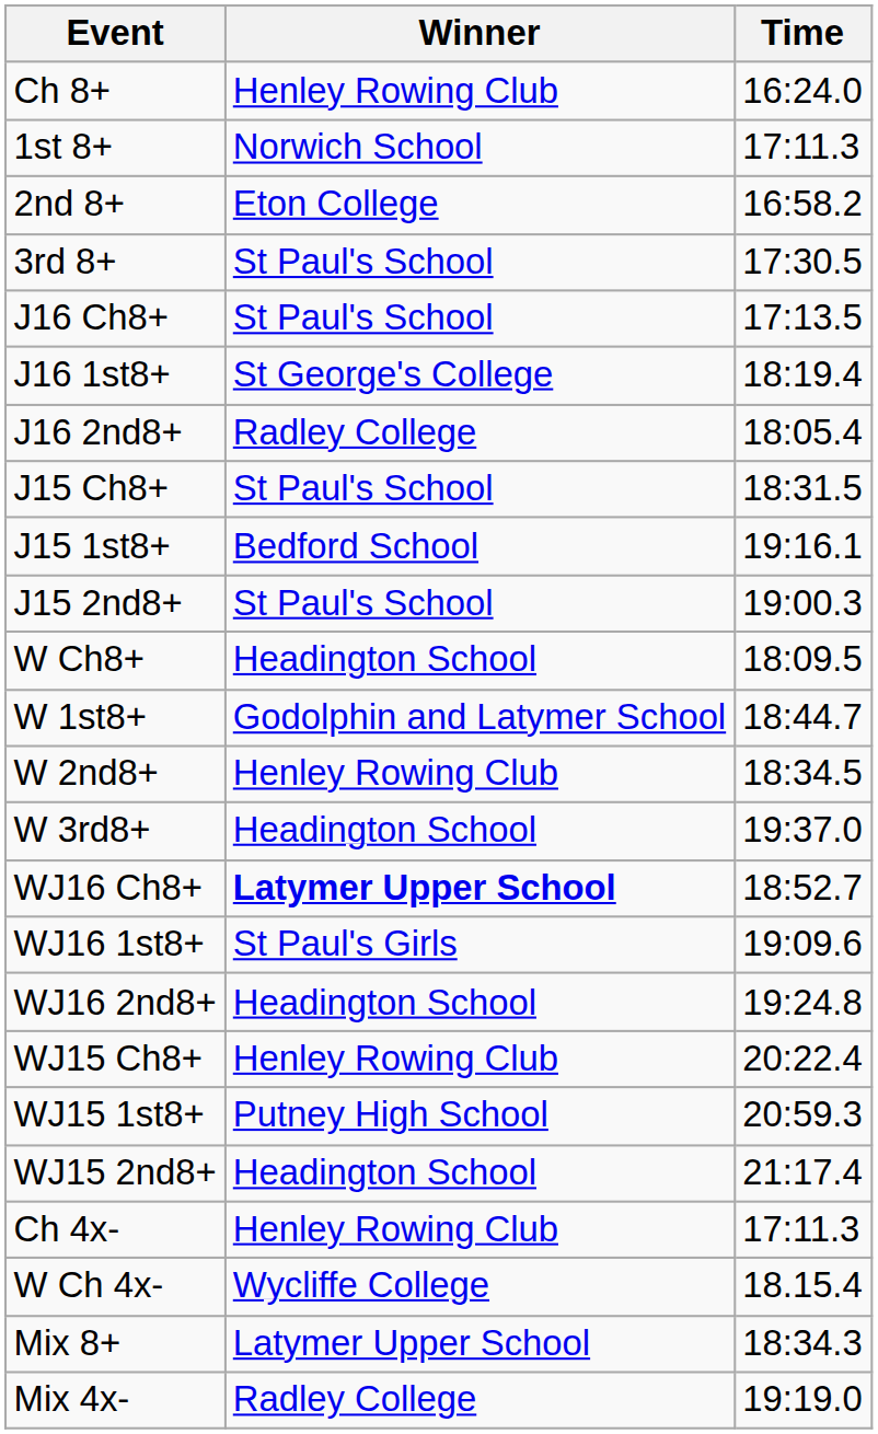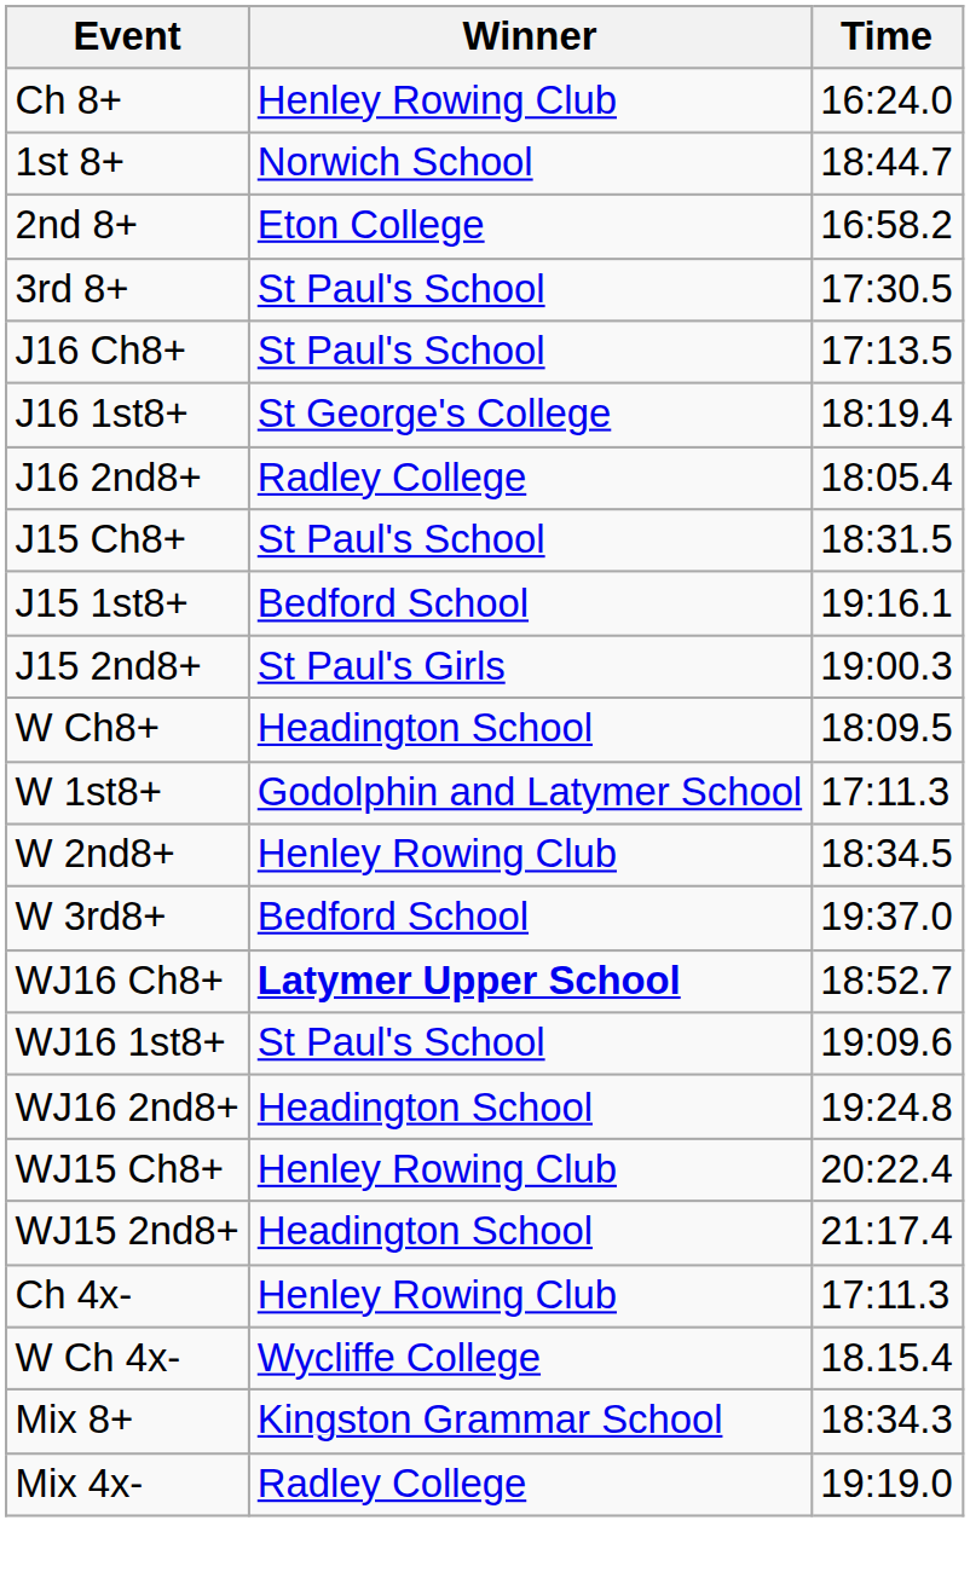1st 8+ | Time: 17:11.3 -> 18:44.7
J15 2nd8+ | Winner: St Paul's School -> St Paul's Girls
W 1st8+ | Time: 18:44.7 -> 17:11.3
W 3rd8+ | Winner: Headington School -> Bedford School
WJ16 1st8+ | Winner: St Paul's Girls -> St Paul's School
- row: WJ15 1st8+ | Putney High School | 20:59.3
Mix 8+ | Winner: Latymer Upper School -> Kingston Grammar School
